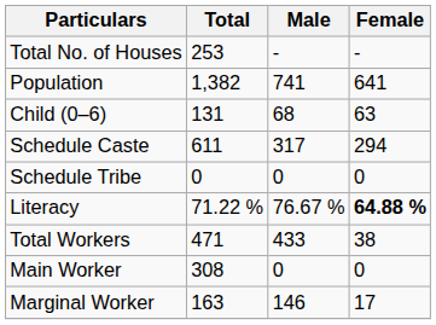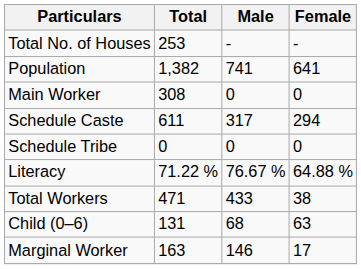rows swapped: Child (0–6) <-> Main Worker
Literacy | Female: bold -> normal
